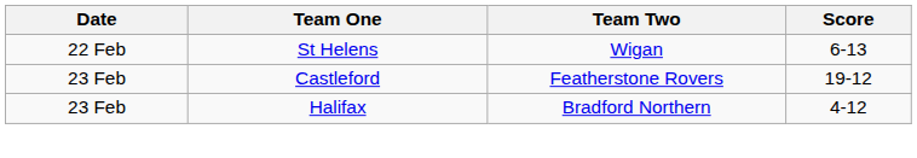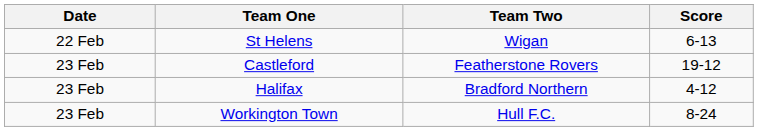+ row: 23 Feb | Workington Town | Hull F.C. | 8-24
